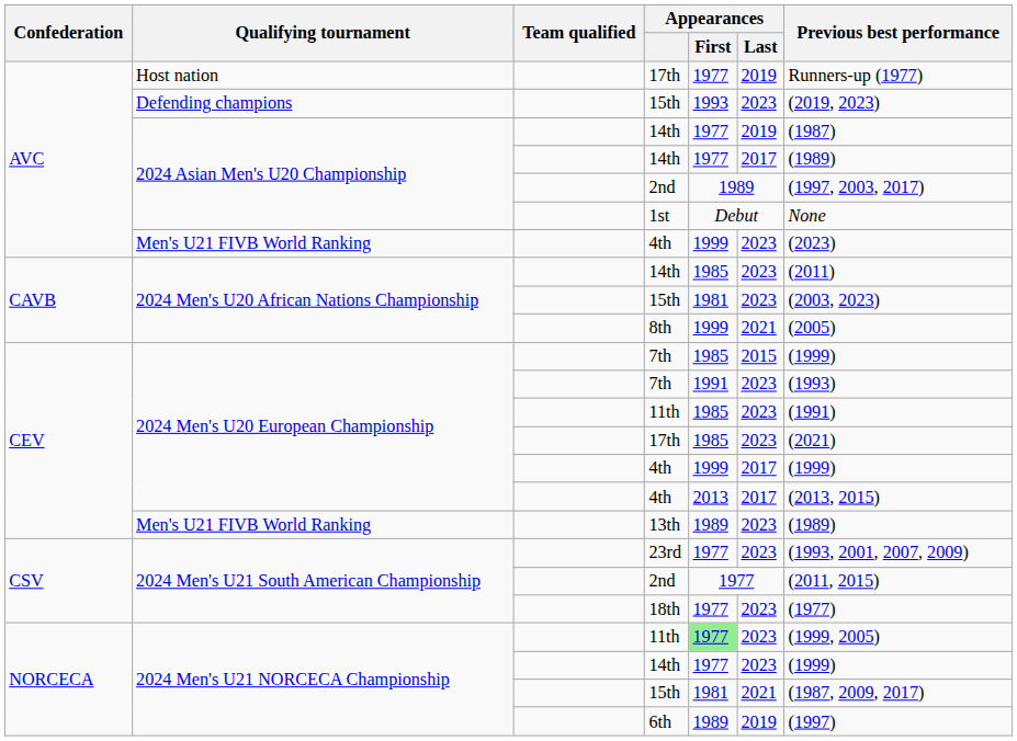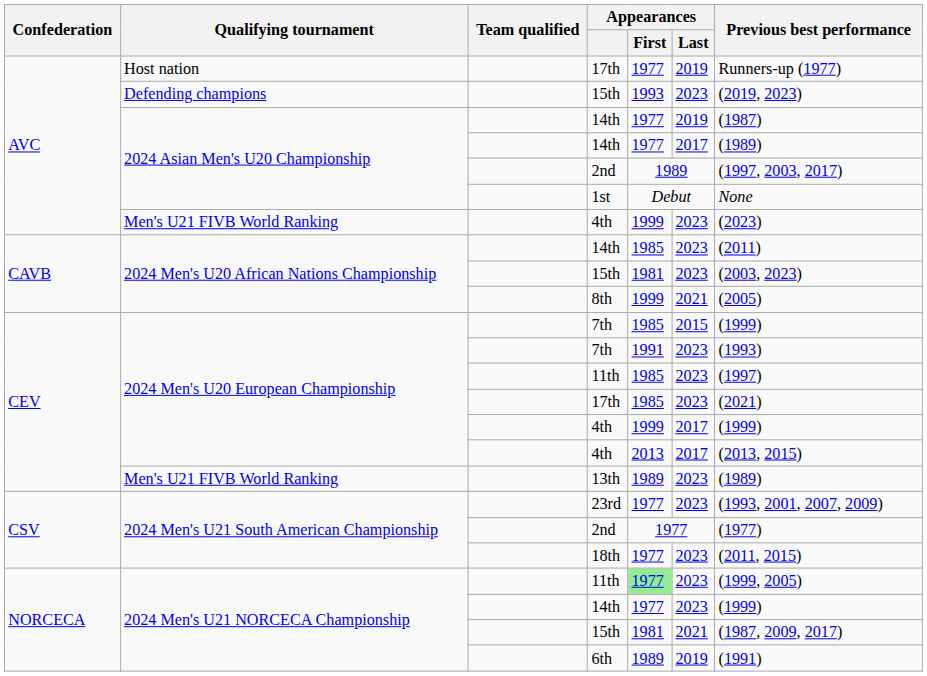2024 Men's U20 European Championship / 11th | Previous best performance: (1991) -> (1997)
2024 Men's U21 South American Championship / 2nd | Previous best performance: (2011, 2015) -> (1977)
18th | Previous best performance: (1977) -> (2011, 2015)
6th | Previous best performance: (1997) -> (1991)
